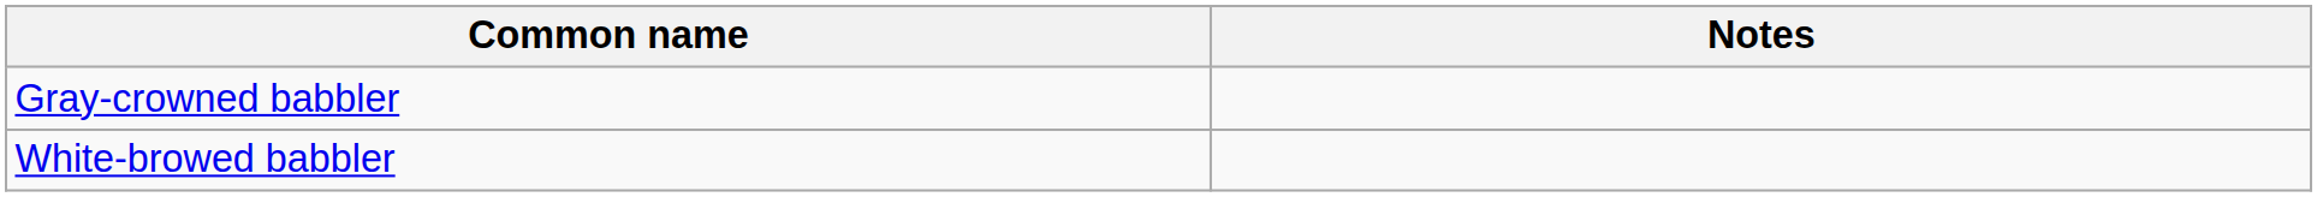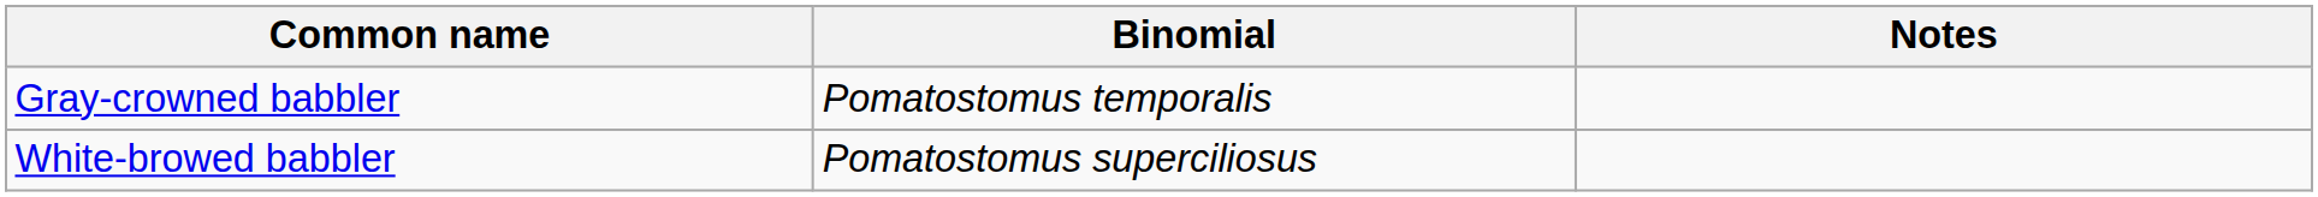+ column: Binomial | Pomatostomus temporalis | Pomatostomus superciliosus
